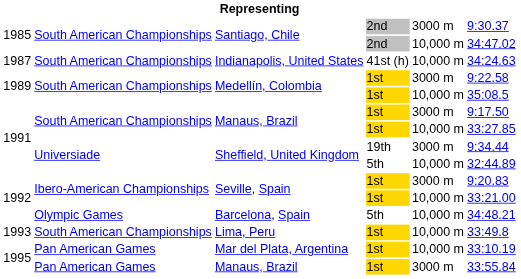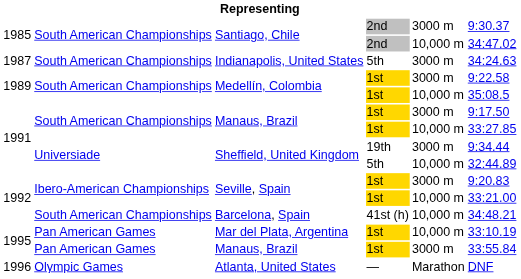Indianapolis, United States | column 4: 41st (h) -> 5th
Indianapolis, United States | column 5: 10,000 m -> 3000 m
Barcelona, Spain | column 2: Olympic Games -> South American Championships
Barcelona, Spain | column 4: 5th -> 41st (h)
- row: 1993 | South American Championships | Lima, Peru | 1st | 10,000 m | 33:49.8
+ row: 1996 | Olympic Games | Atlanta, United States | — | Marathon | DNF
